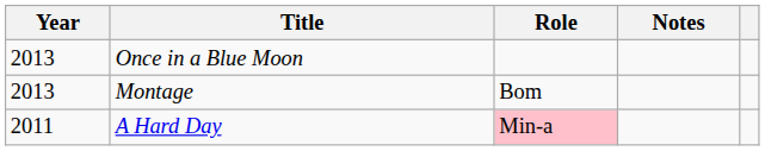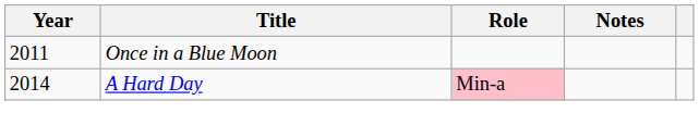Once in a Blue Moon | Year: 2013 -> 2011
- row: 2013 | Montage | Bom
A Hard Day | Year: 2011 -> 2014
